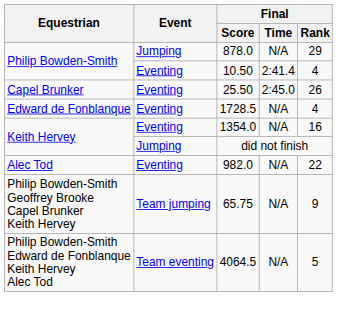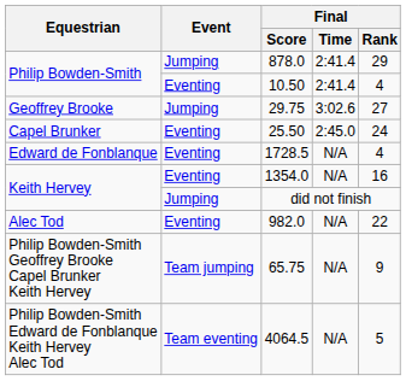878.0 | Final / Time: N/A -> 2:41.4
+ row: Geoffrey Brooke | Jumping | 29.75 | 3:02.6 | 27
25.50 | Final / Rank: 26 -> 24
